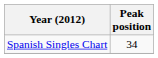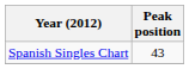Spanish Singles Chart | Peak position: 34 -> 43
